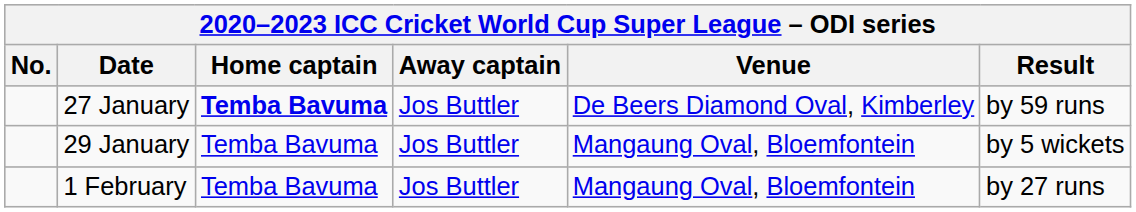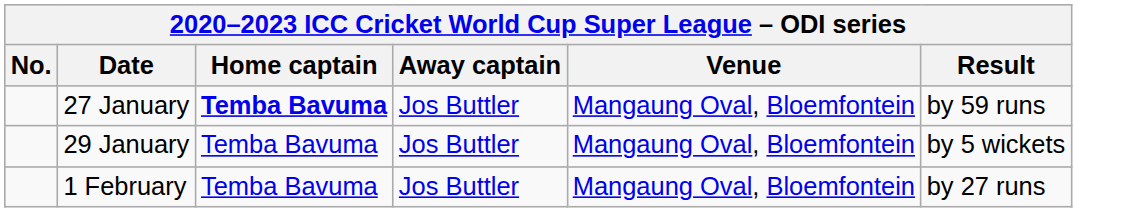27 January | Venue: De Beers Diamond Oval, Kimberley -> Mangaung Oval, Bloemfontein
